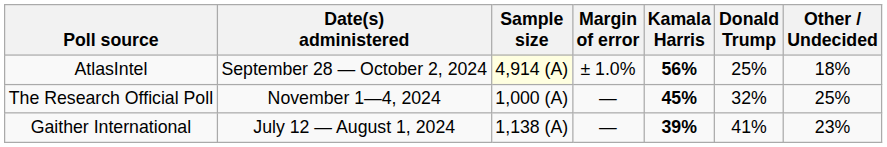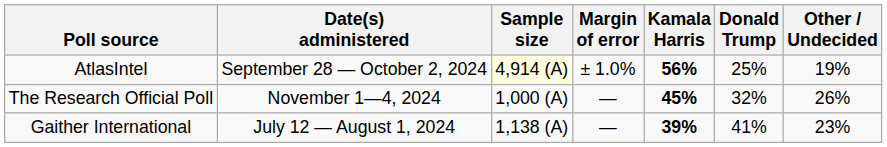AtlasIntel | Other / Undecided: 18% -> 19%
The Research Official Poll | Other / Undecided: 25% -> 26%
